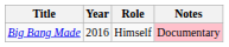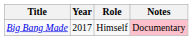Big Bang Made | Year: 2016 -> 2017
